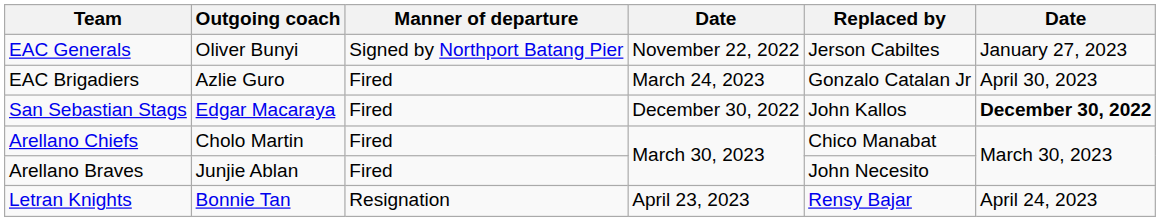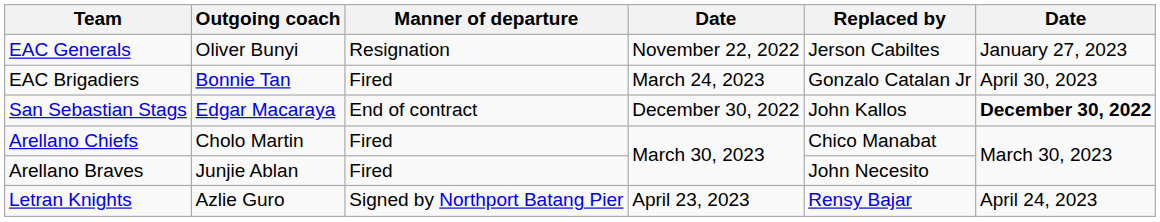EAC Generals | Manner of departure: Signed by Northport Batang Pier -> Resignation
EAC Brigadiers | Outgoing coach: Azlie Guro -> Bonnie Tan
San Sebastian Stags | Manner of departure: Fired -> End of contract
Letran Knights | Outgoing coach: Bonnie Tan -> Azlie Guro
Letran Knights | Manner of departure: Resignation -> Signed by Northport Batang Pier
